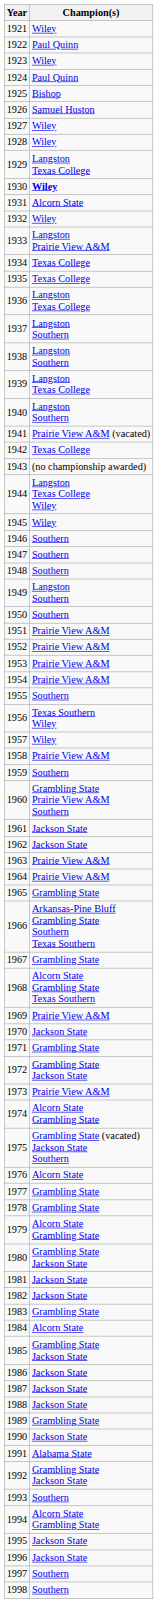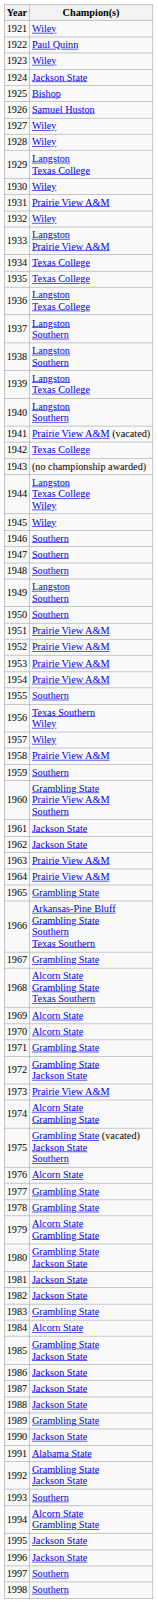1924 | Champion(s): Paul Quinn -> Jackson State
1930 | Champion(s): bold -> normal
1931 | Champion(s): Alcorn State -> Prairie View A&M
1969 | Champion(s): Prairie View A&M -> Alcorn State
1970 | Champion(s): Jackson State -> Alcorn State
